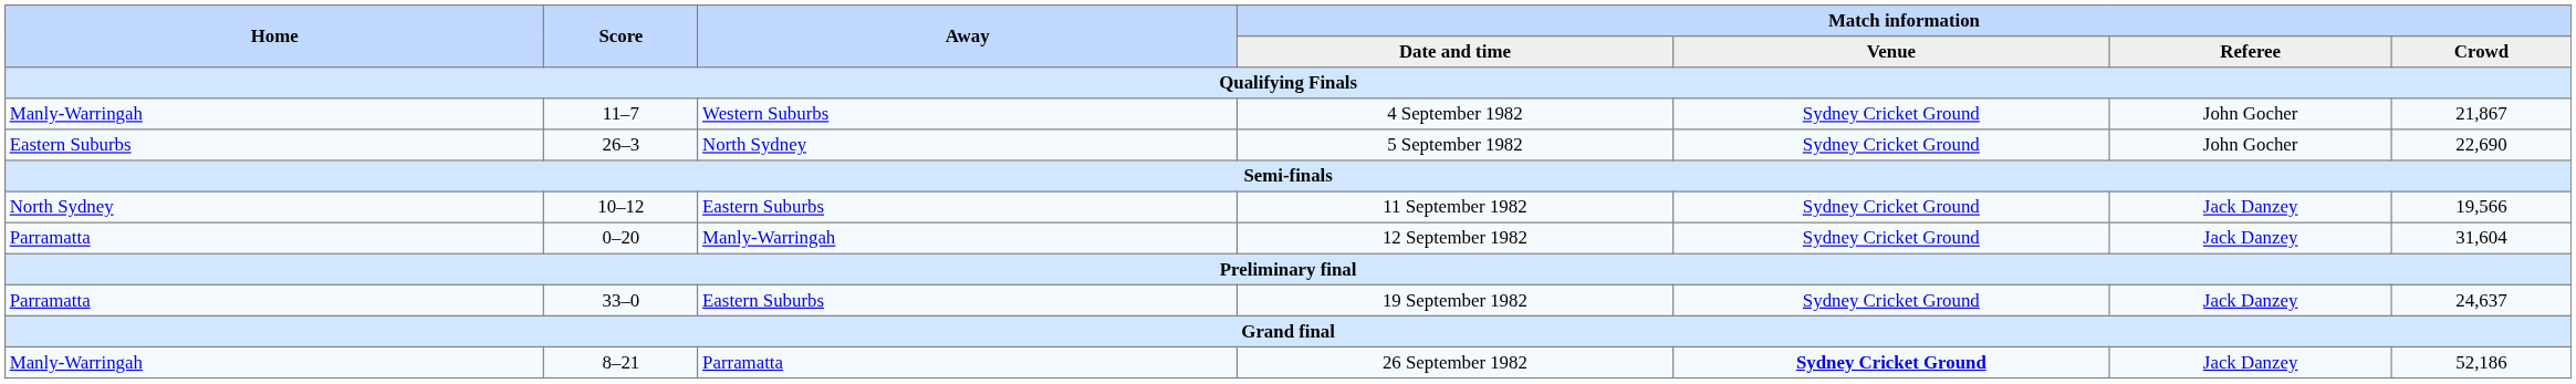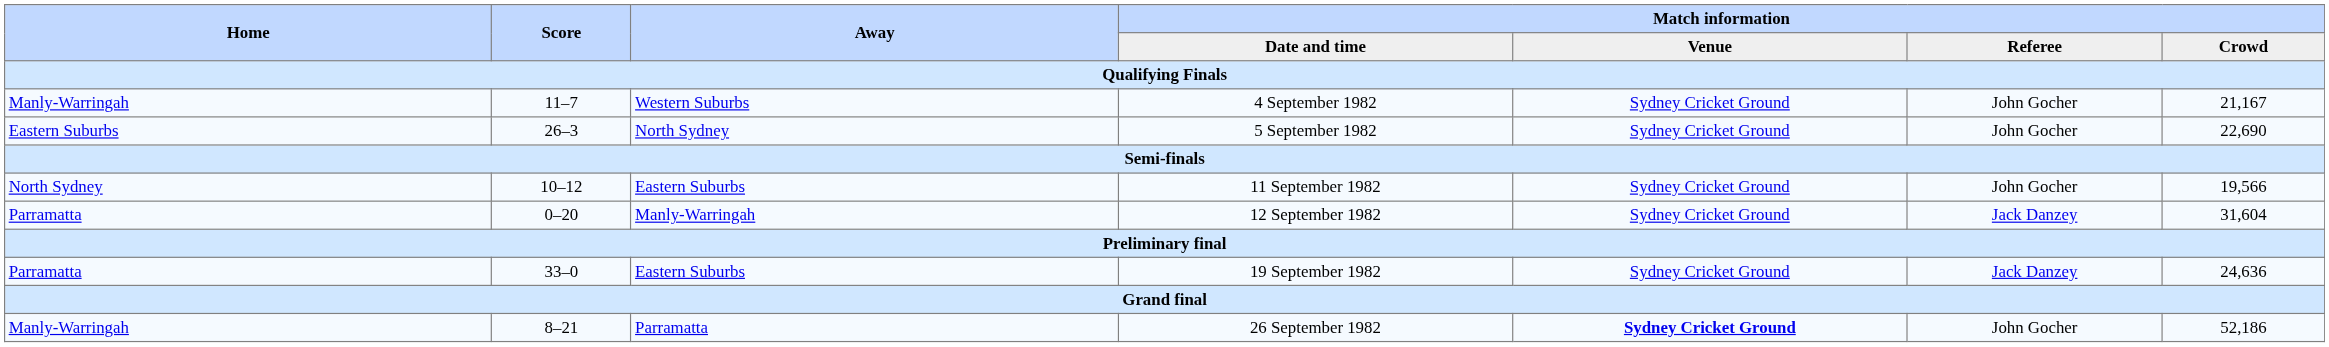4 September 1982 | Match information / Crowd: 21,867 -> 21,167
11 September 1982 | Match information / Referee: Jack Danzey -> John Gocher
19 September 1982 | Match information / Crowd: 24,637 -> 24,636
26 September 1982 | Match information / Referee: Jack Danzey -> John Gocher
